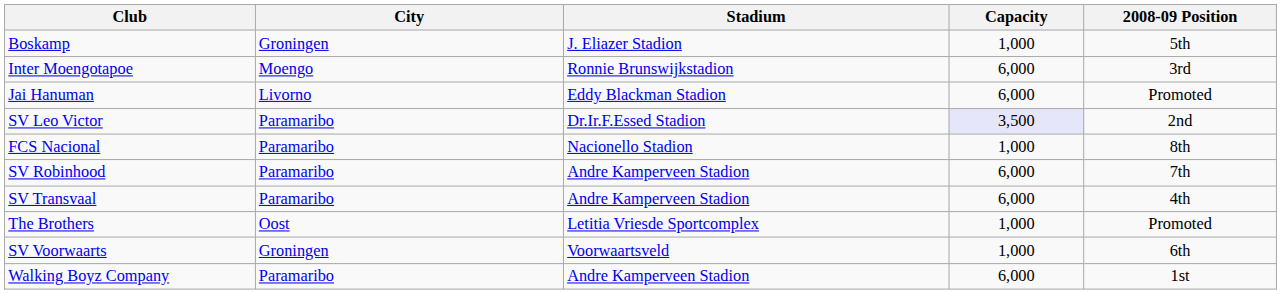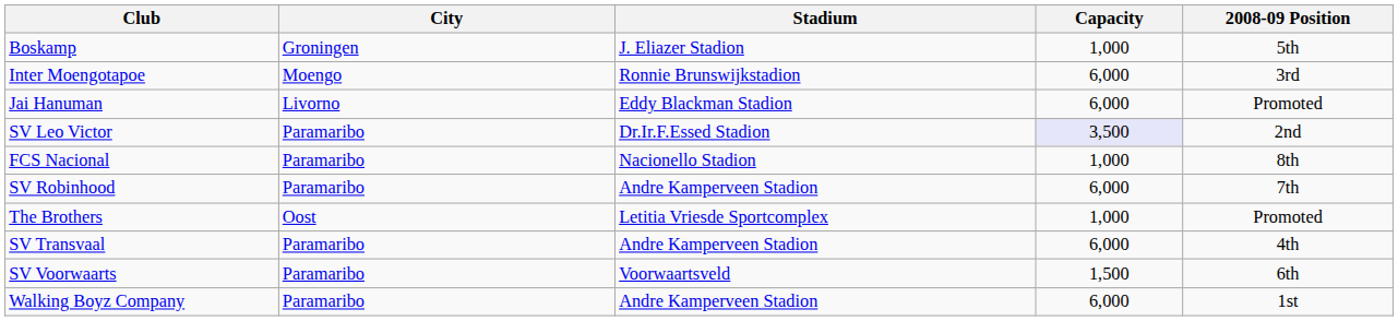rows swapped: The Brothers <-> SV Transvaal
SV Voorwaarts | City: Groningen -> Paramaribo
SV Voorwaarts | Capacity: 1,000 -> 1,500
